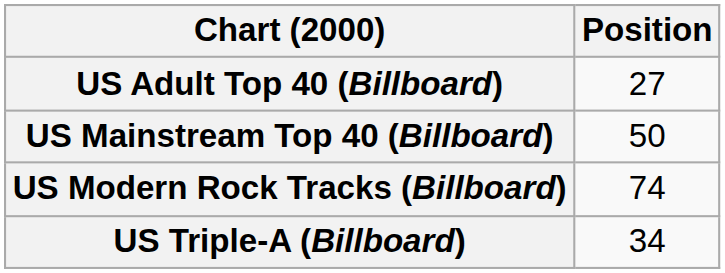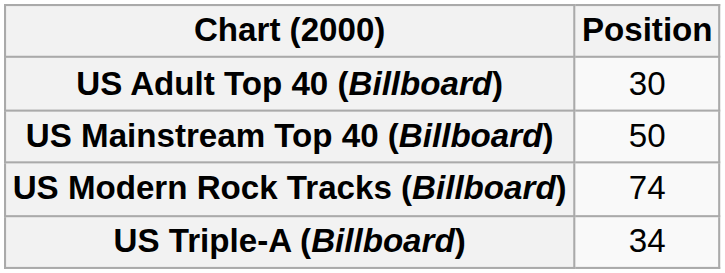US Adult Top 40 (Billboard) | Position: 27 -> 30
